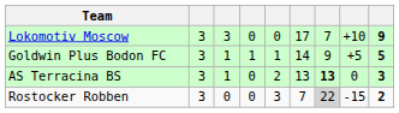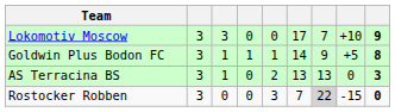Goldwin Plus Bodon FC | column 9: 5 -> 8
AS Terracina BS | column 7: bold -> normal
Rostocker Robben | column 9: 2 -> 0
